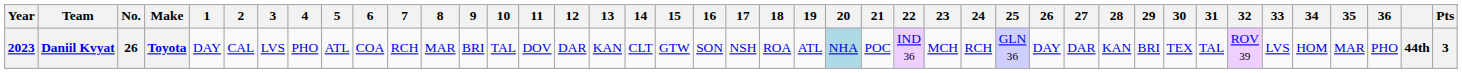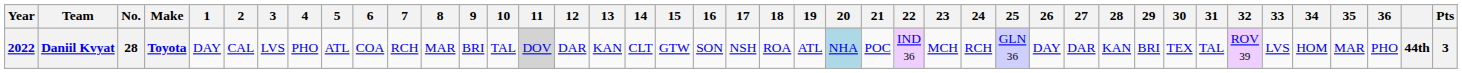Daniil Kvyat | Year: 2023 -> 2022
Daniil Kvyat | No.: 26 -> 28
Daniil Kvyat | 11: no background -> lightgrey background
